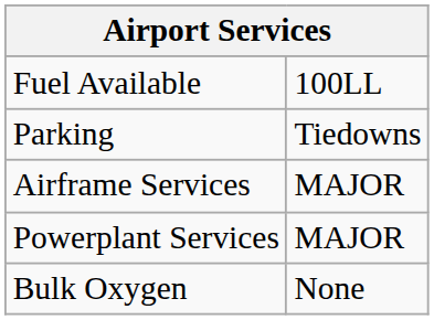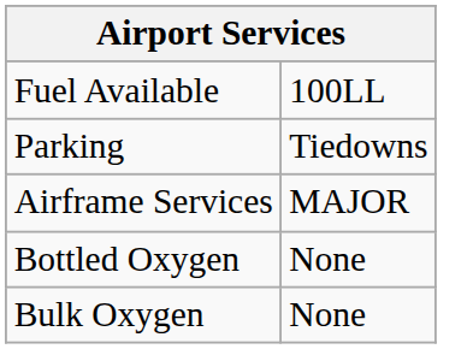- row: Powerplant Services | MAJOR
+ row: Bottled Oxygen | None
